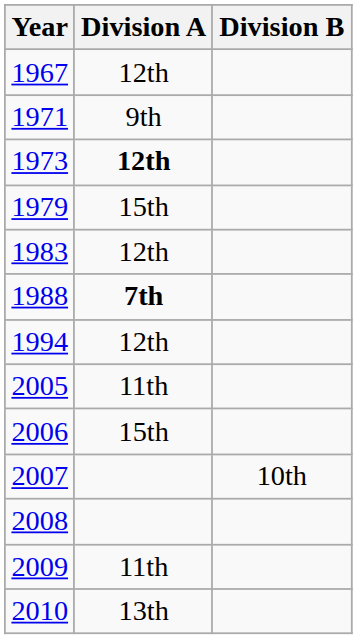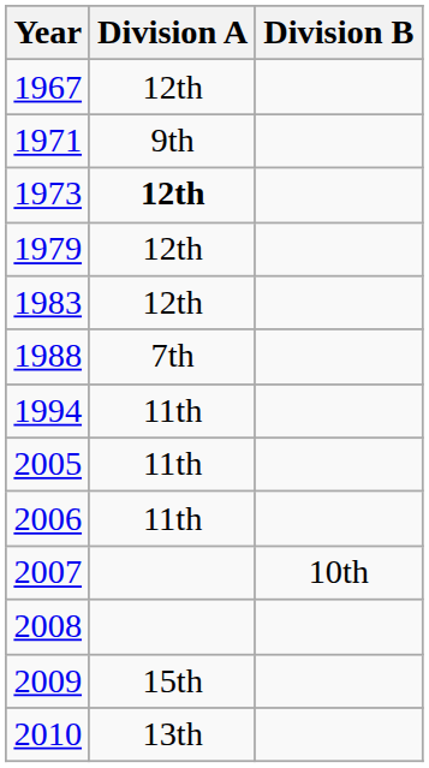1979 | Division A: 15th -> 12th
1988 | Division A: bold -> normal
1994 | Division A: 12th -> 11th
2006 | Division A: 15th -> 11th
2009 | Division A: 11th -> 15th
